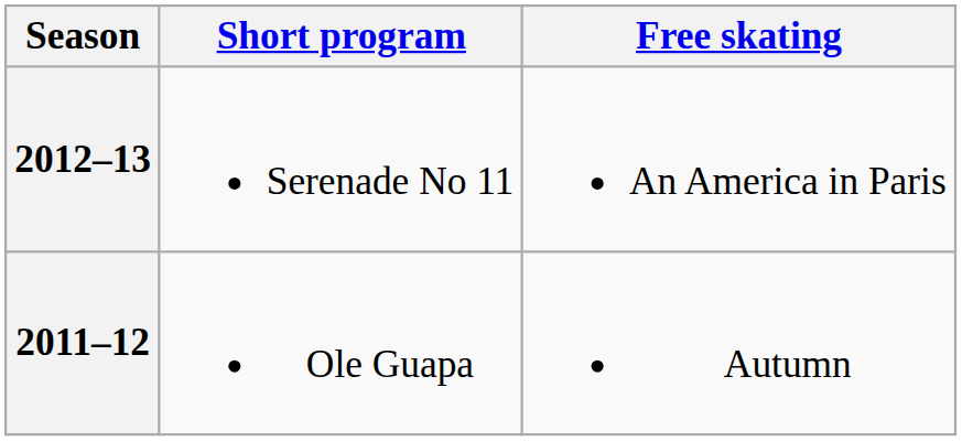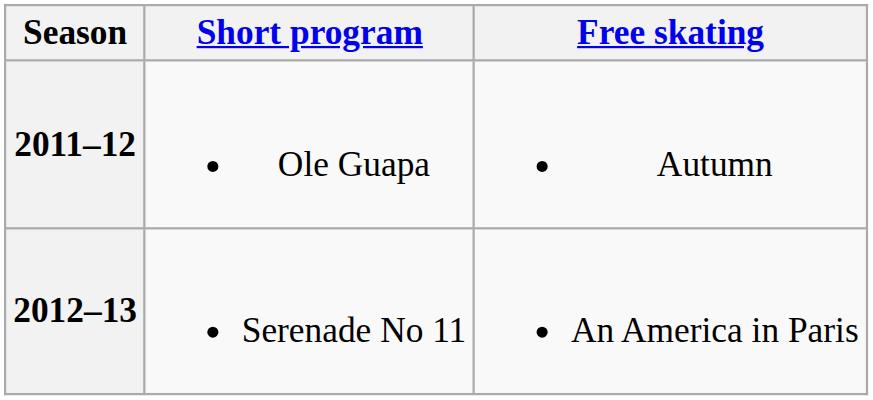rows swapped: 2012–13 <-> 2011–12
